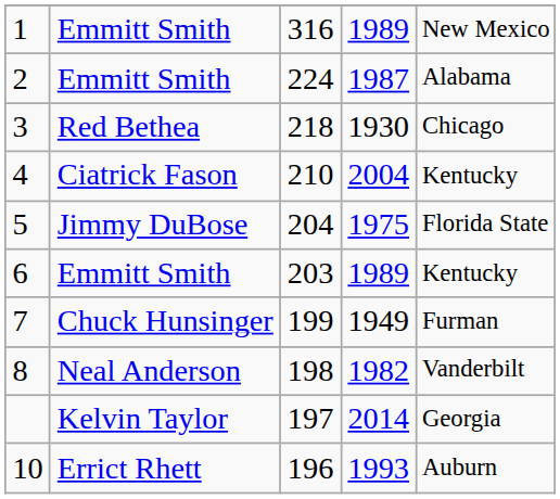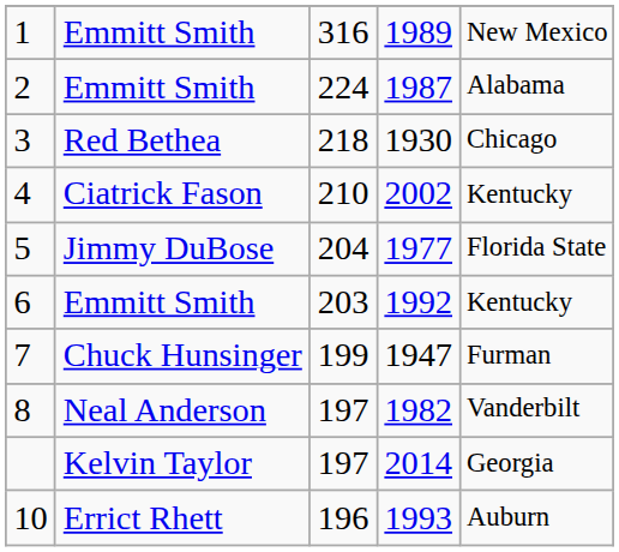4 | column 4: 2004 -> 2002
5 | column 4: 1975 -> 1977
6 | column 4: 1989 -> 1992
7 | column 4: 1949 -> 1947
8 | column 3: 198 -> 197
